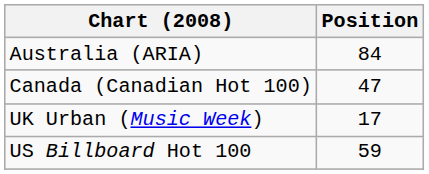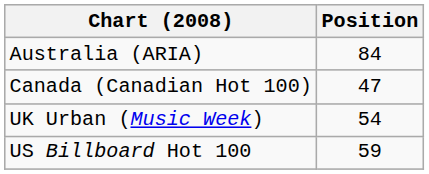UK Urban (Music Week) | Position: 17 -> 54
